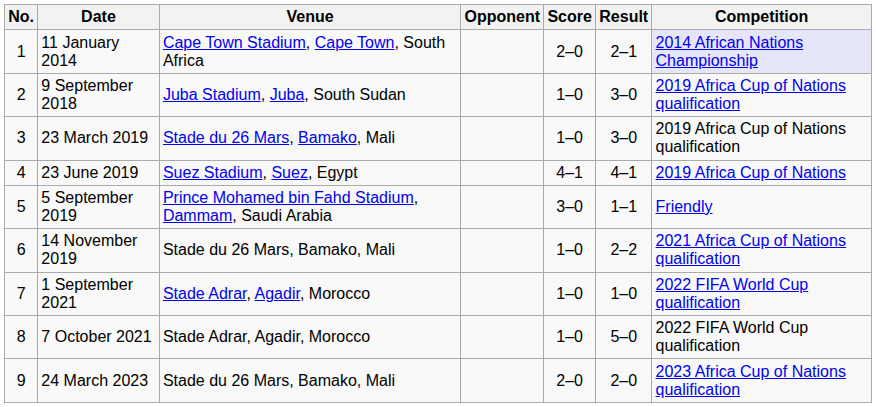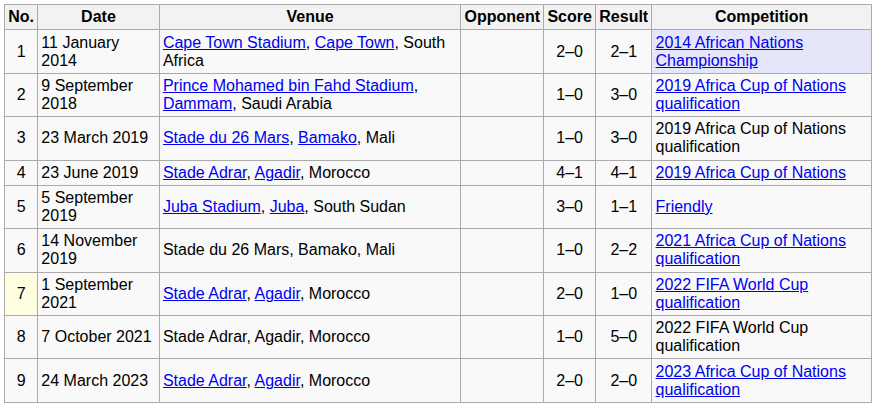9 September 2018 | Venue: Juba Stadium, Juba, South Sudan -> Prince Mohamed bin Fahd Stadium, Dammam, Saudi Arabia
23 June 2019 | Venue: Suez Stadium, Suez, Egypt -> Stade Adrar, Agadir, Morocco
5 September 2019 | Venue: Prince Mohamed bin Fahd Stadium, Dammam, Saudi Arabia -> Juba Stadium, Juba, South Sudan
1 September 2021 | No.: no background -> lightyellow background
1 September 2021 | Score: 1–0 -> 2–0
24 March 2023 | Venue: Stade du 26 Mars, Bamako, Mali -> Stade Adrar, Agadir, Morocco
